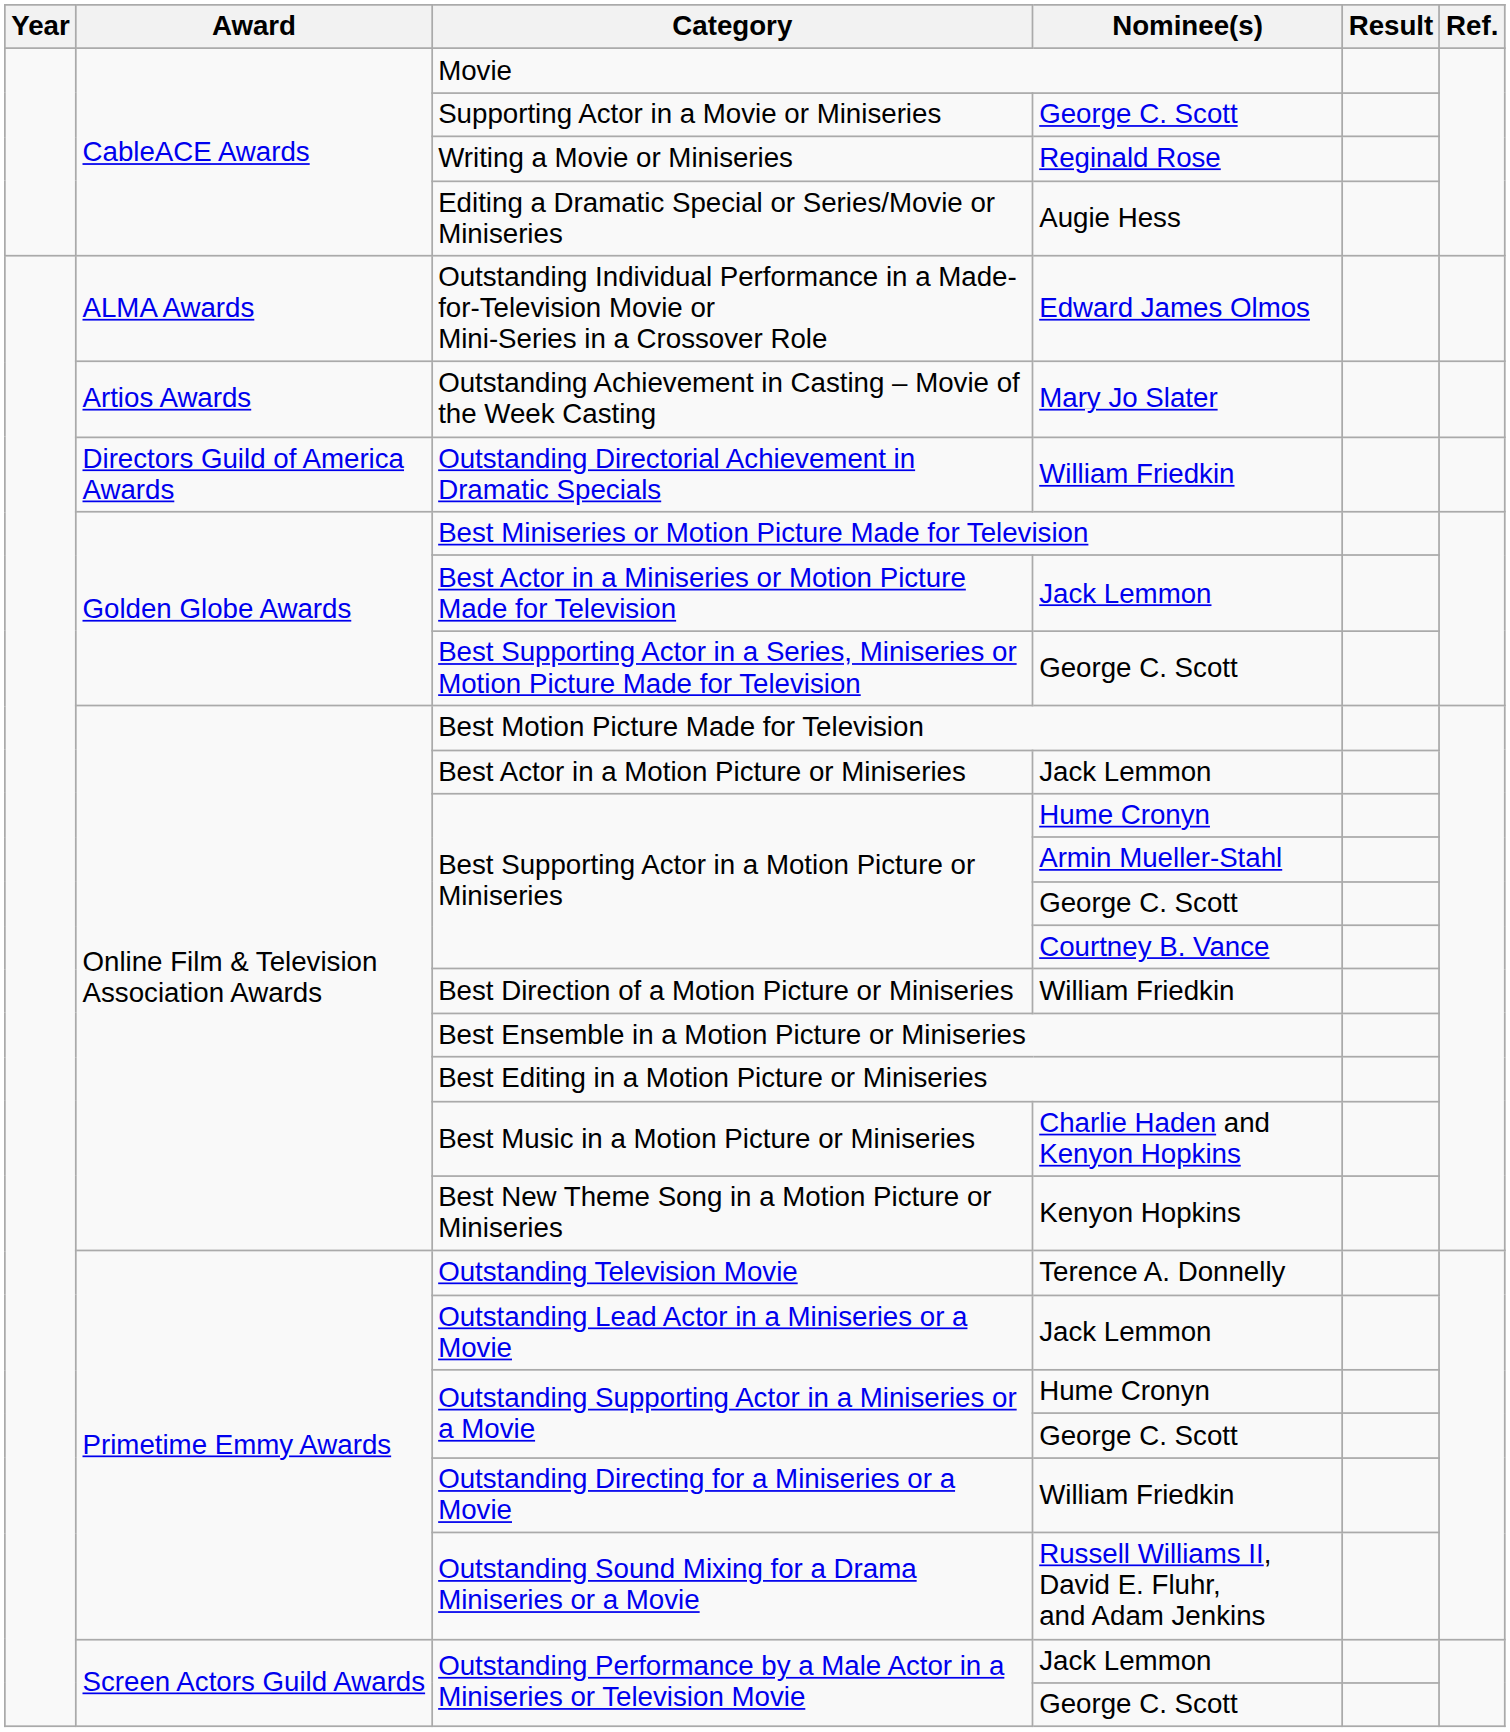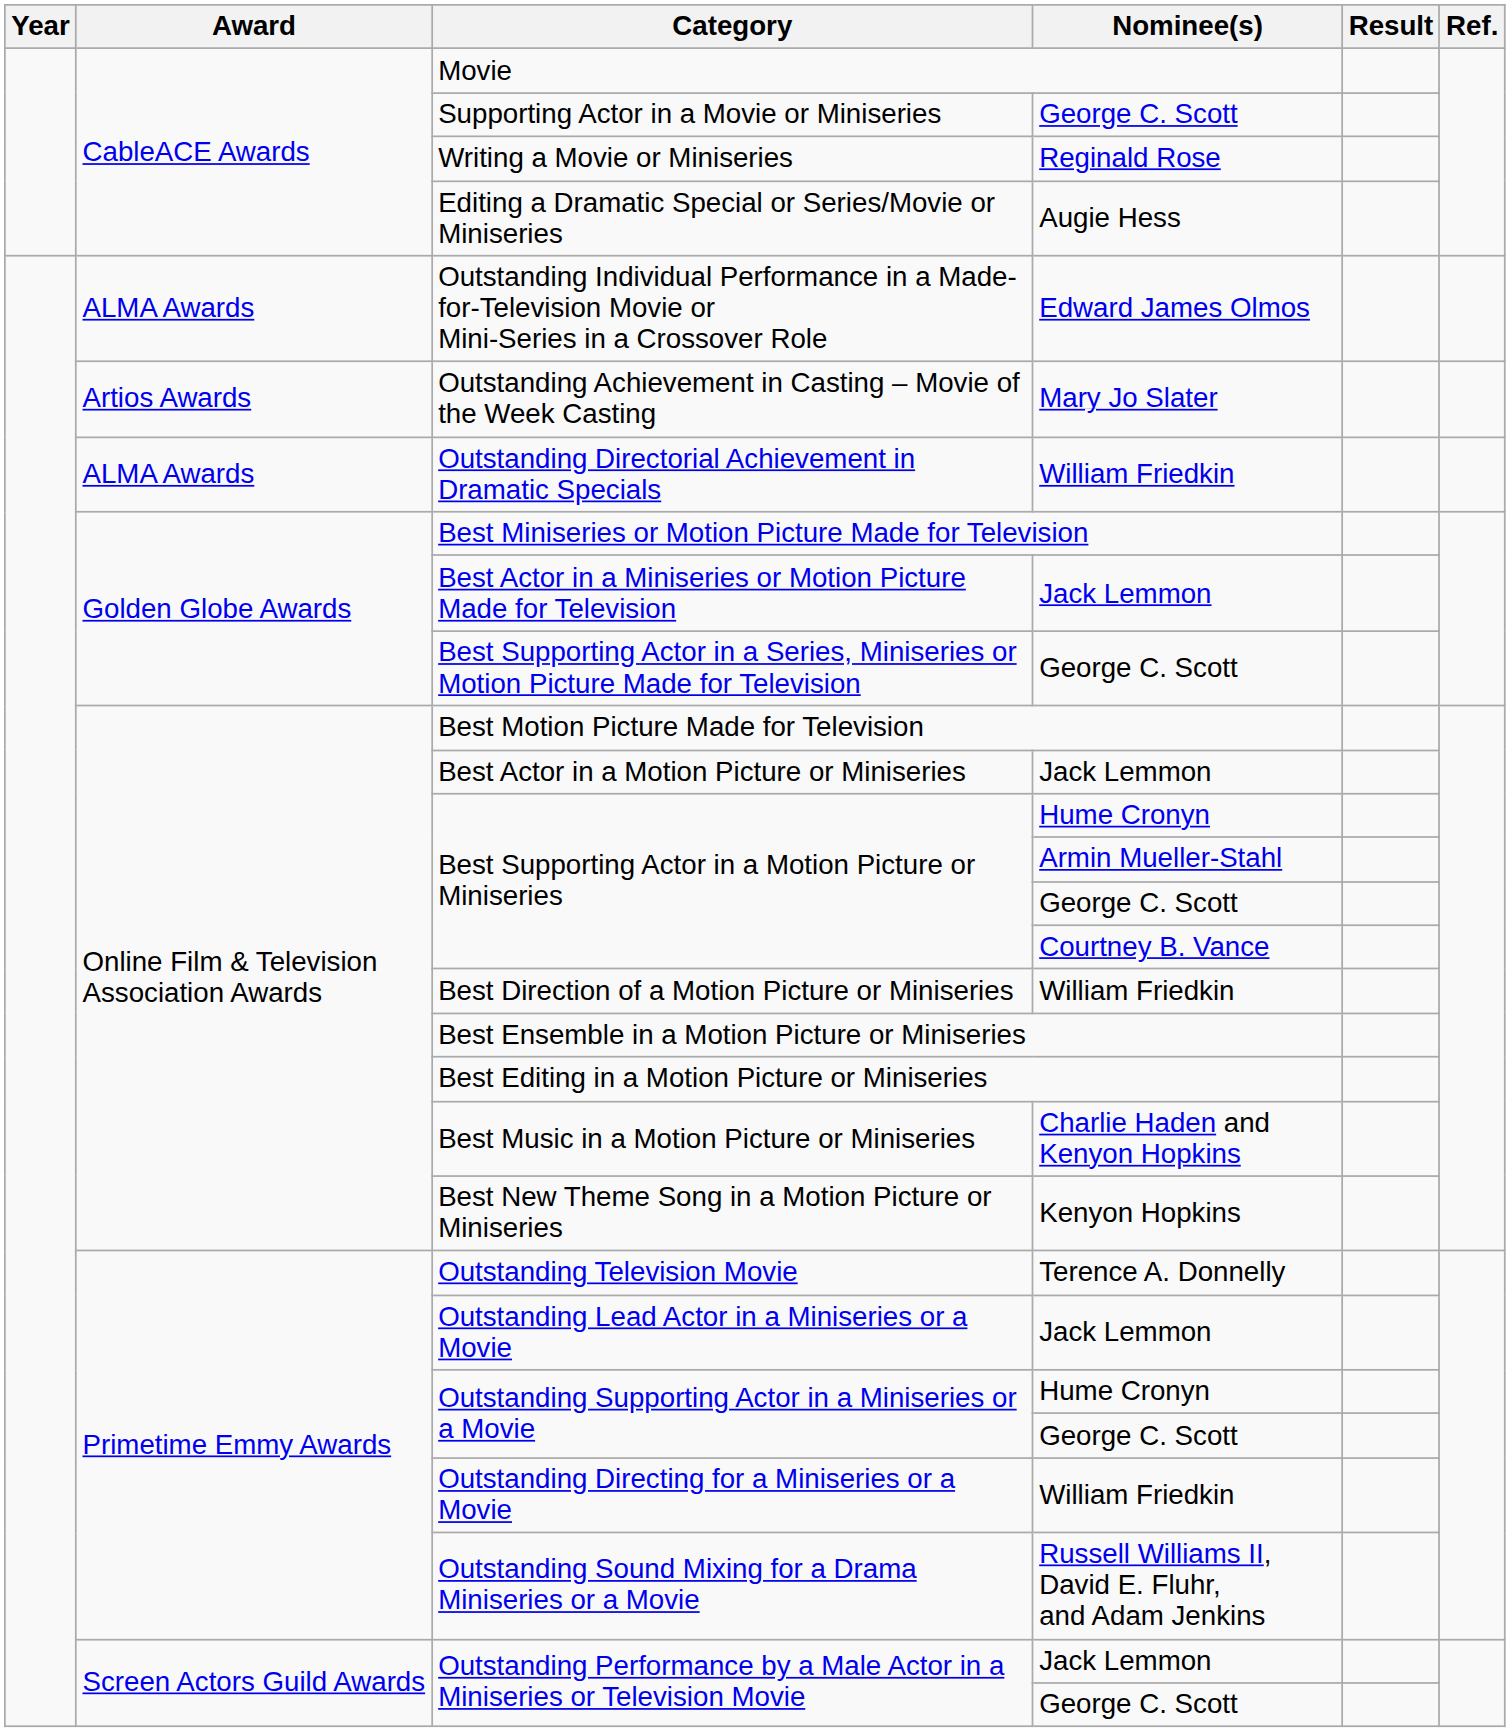Outstanding Directorial Achievement in Dramatic Specials | Award: Directors Guild of America Awards -> ALMA Awards
